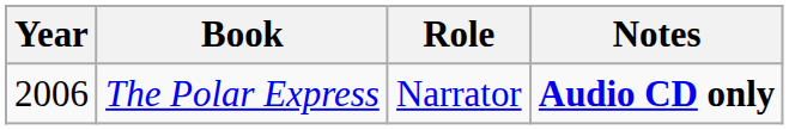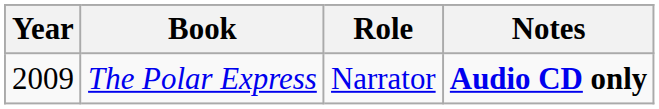The Polar Express | Year: 2006 -> 2009
